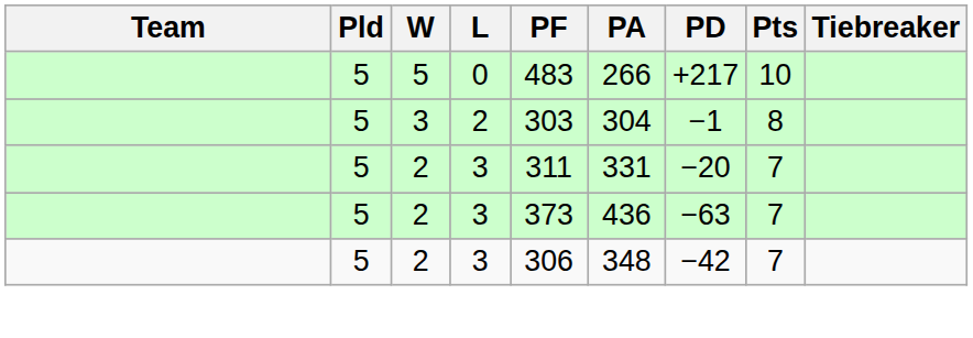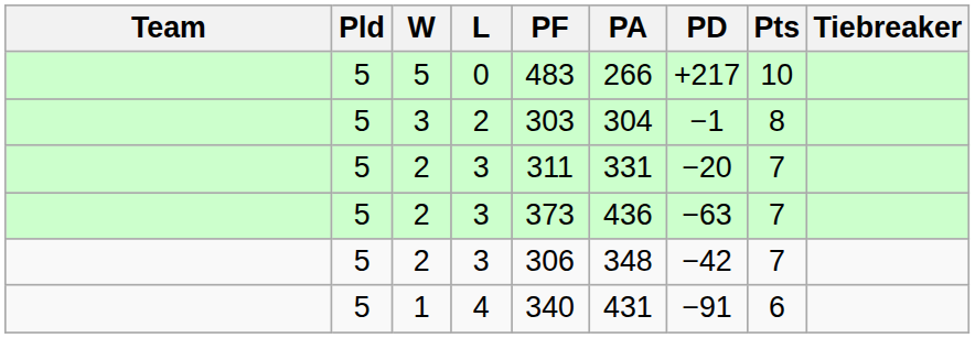+ row: 5 | 1 | 4 | 340 | 431 | −91 | 6
